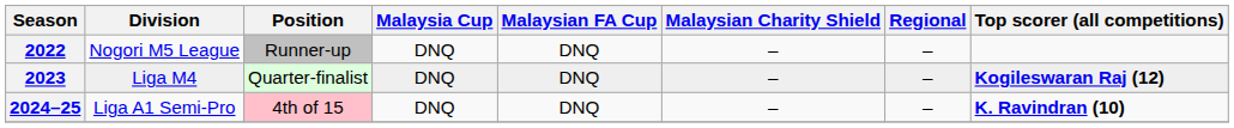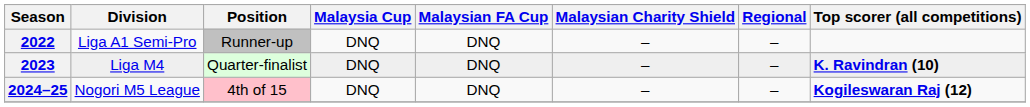2022 | Division: Nogori M5 League -> Liga A1 Semi-Pro
2023 | Top scorer (all competitions): Kogileswaran Raj (12) -> K. Ravindran (10)
2024–25 | Division: Liga A1 Semi-Pro -> Nogori M5 League
2024–25 | Top scorer (all competitions): K. Ravindran (10) -> Kogileswaran Raj (12)
